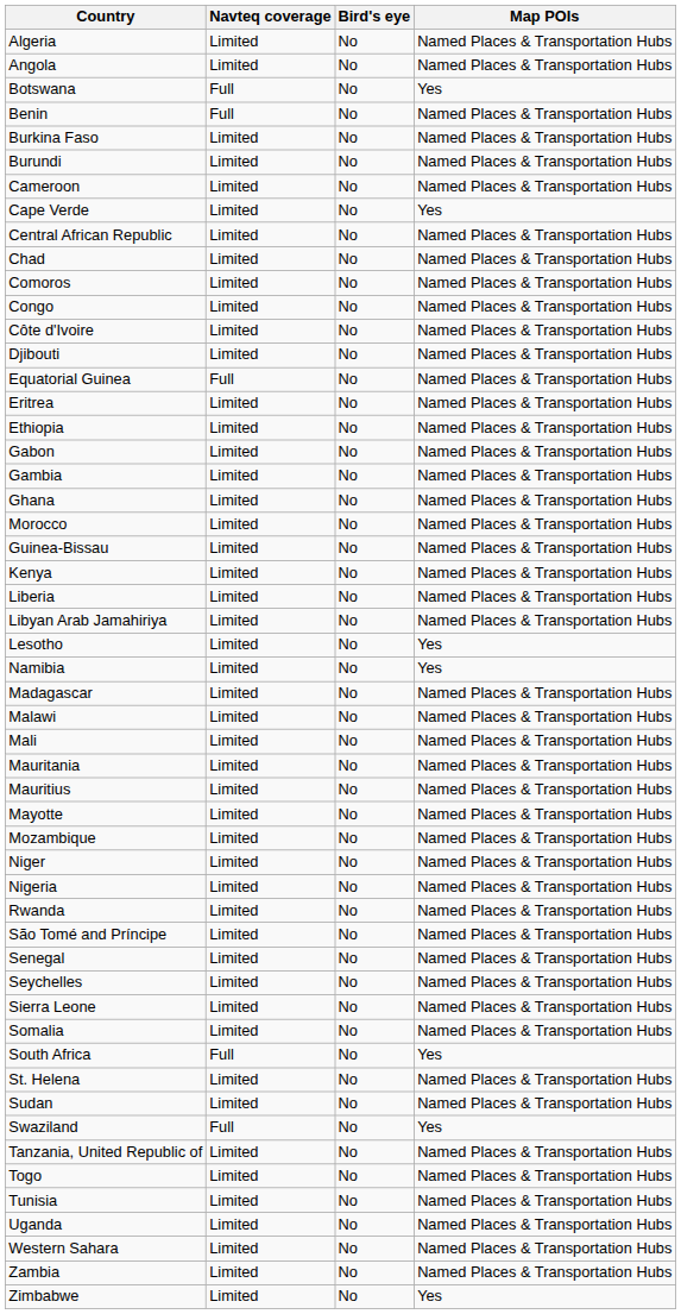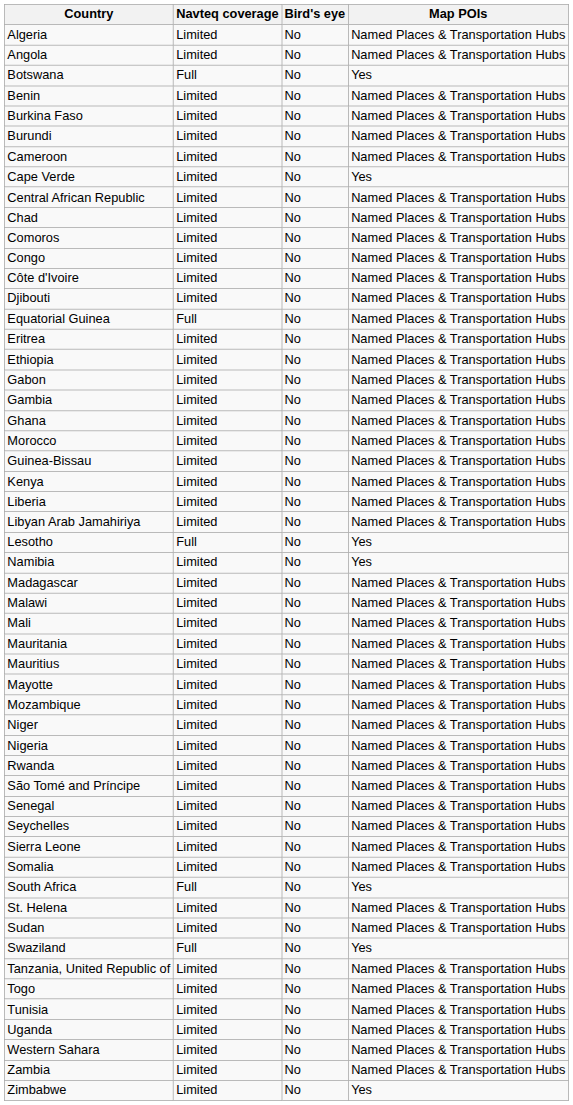Benin | Navteq coverage: Full -> Limited
Lesotho | Navteq coverage: Limited -> Full
